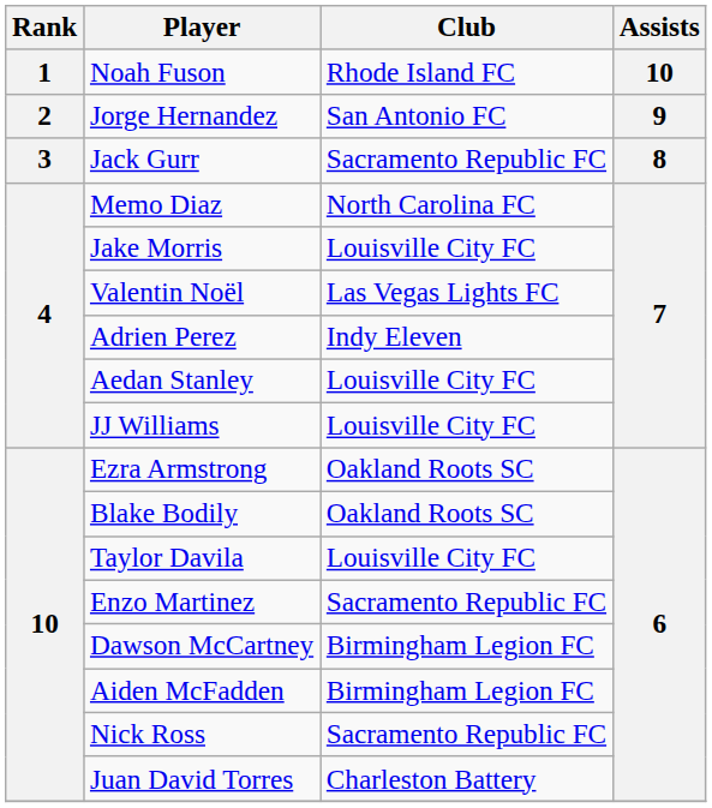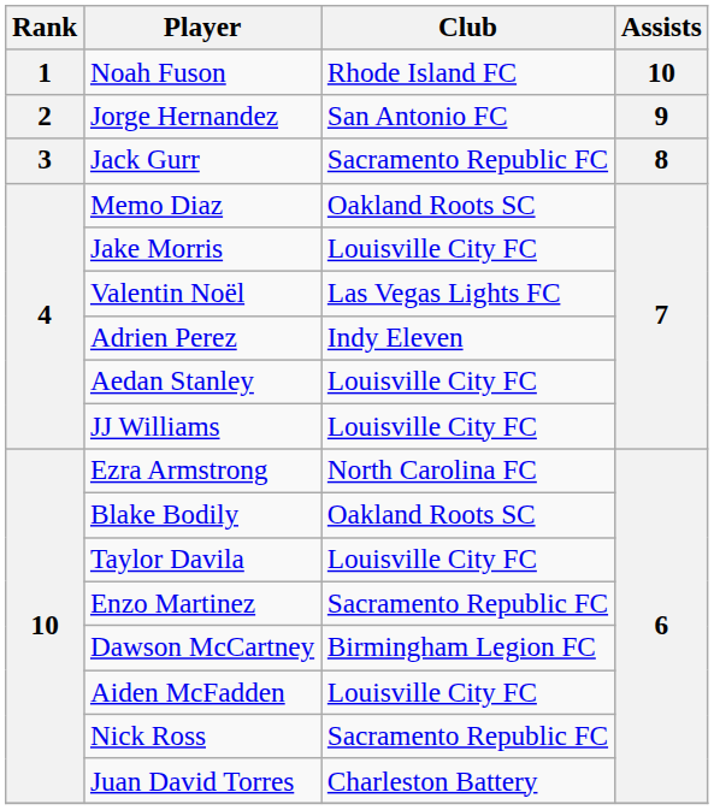Memo Diaz | Club: North Carolina FC -> Oakland Roots SC
Ezra Armstrong | Club: Oakland Roots SC -> North Carolina FC
Aiden McFadden | Club: Birmingham Legion FC -> Louisville City FC
